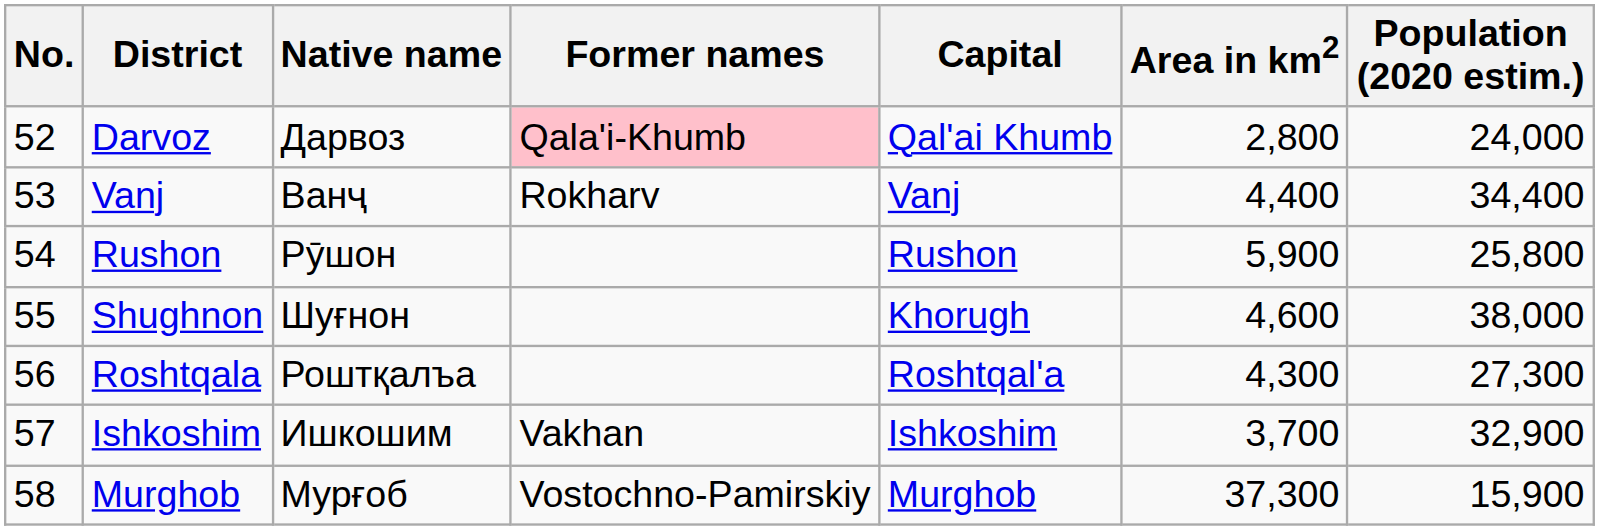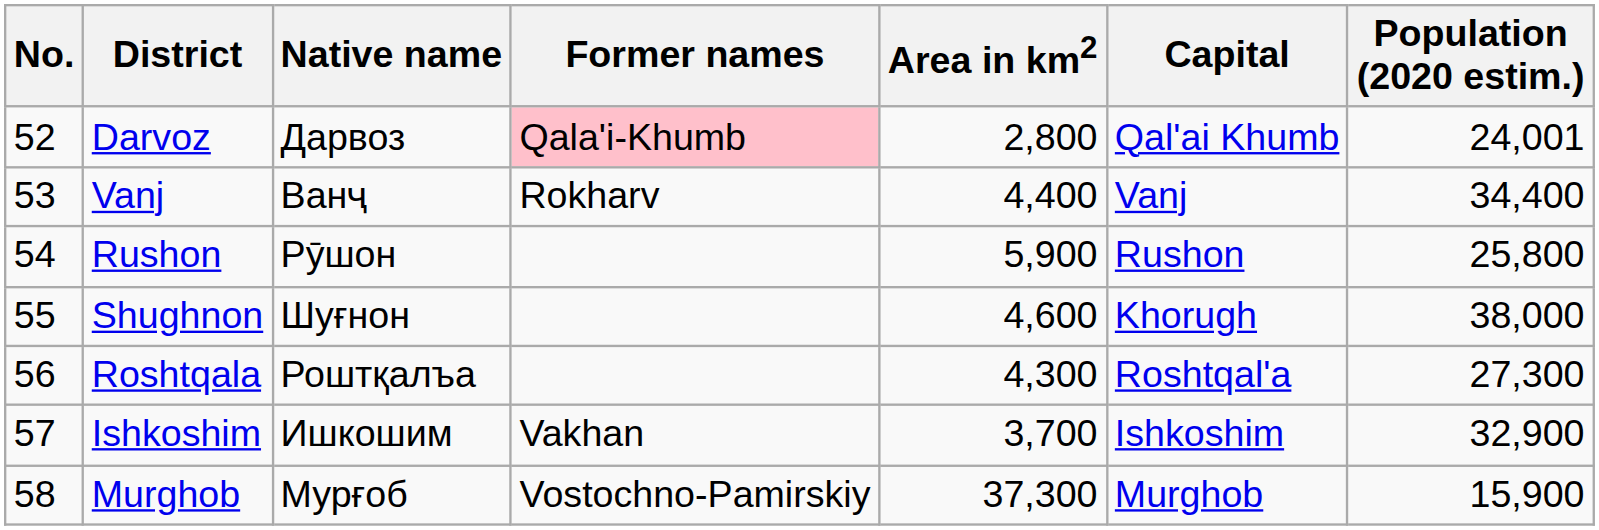columns swapped: Capital <-> Area in km2
Darvoz | Population (2020 estim.): 24,000 -> 24,001
